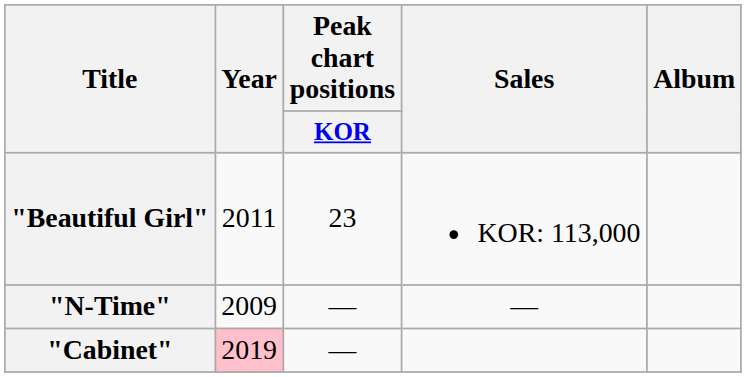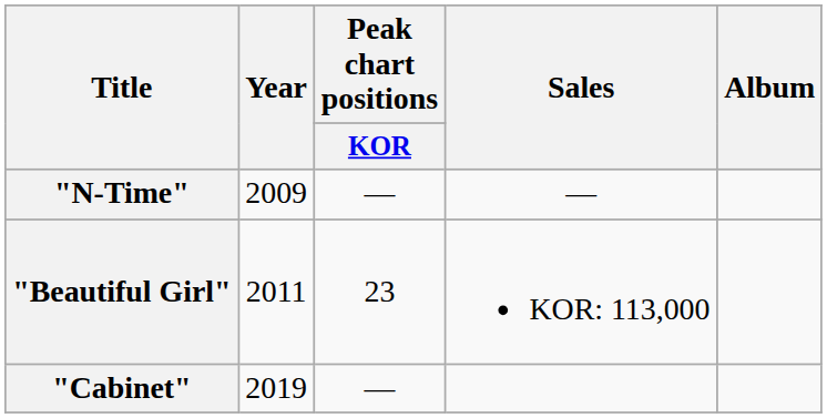rows swapped: "N-Time" <-> "Beautiful Girl"
"Cabinet" | Year: pink background -> no background
